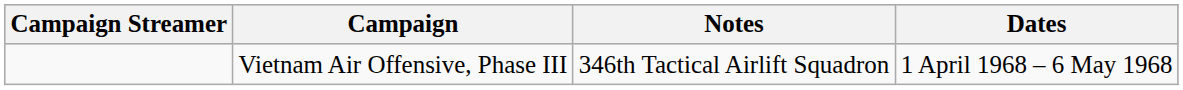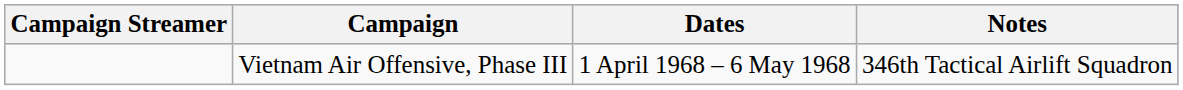columns swapped: Dates <-> Notes
